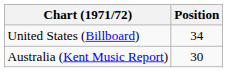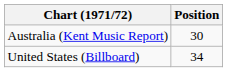rows swapped: Australia (Kent Music Report) <-> United States (Billboard)
